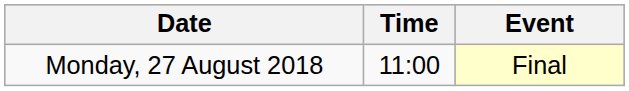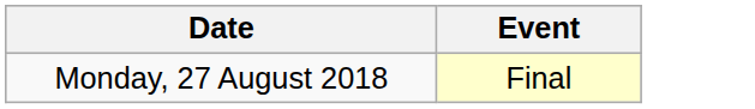- column: Time | 11:00
